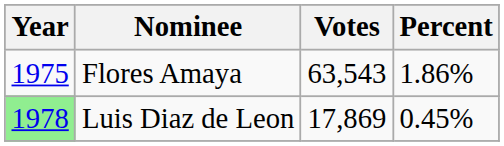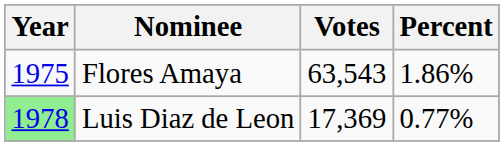Luis Diaz de Leon | Votes: 17,869 -> 17,369
Luis Diaz de Leon | Percent: 0.45% -> 0.77%
